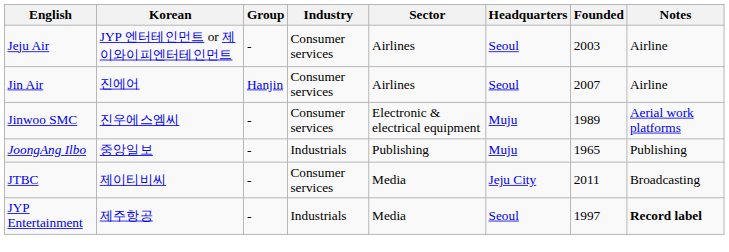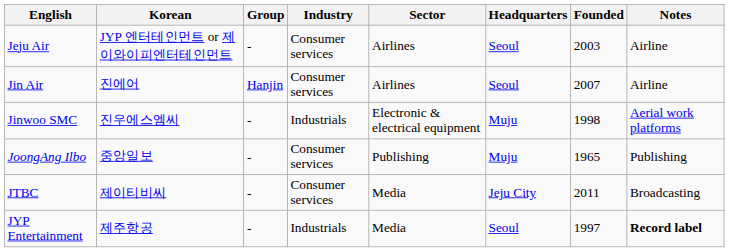Jinwoo SMC | Industry: Consumer services -> Industrials
Jinwoo SMC | Founded: 1989 -> 1998
JoongAng Ilbo | Industry: Industrials -> Consumer services
